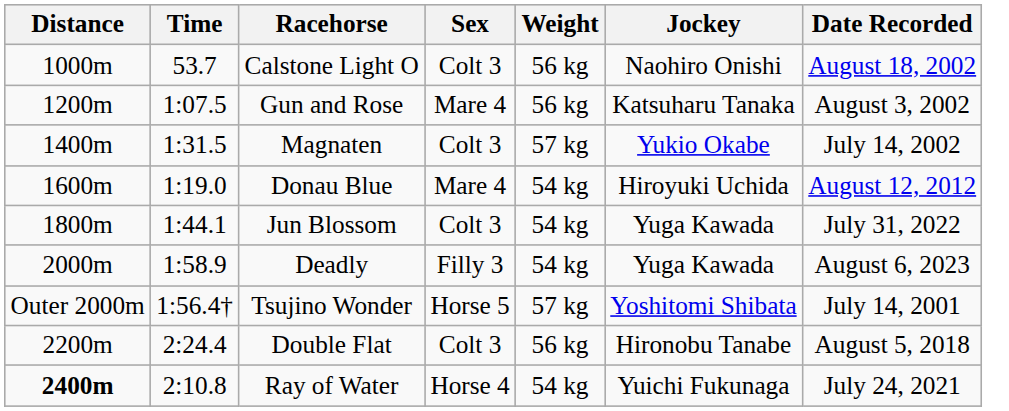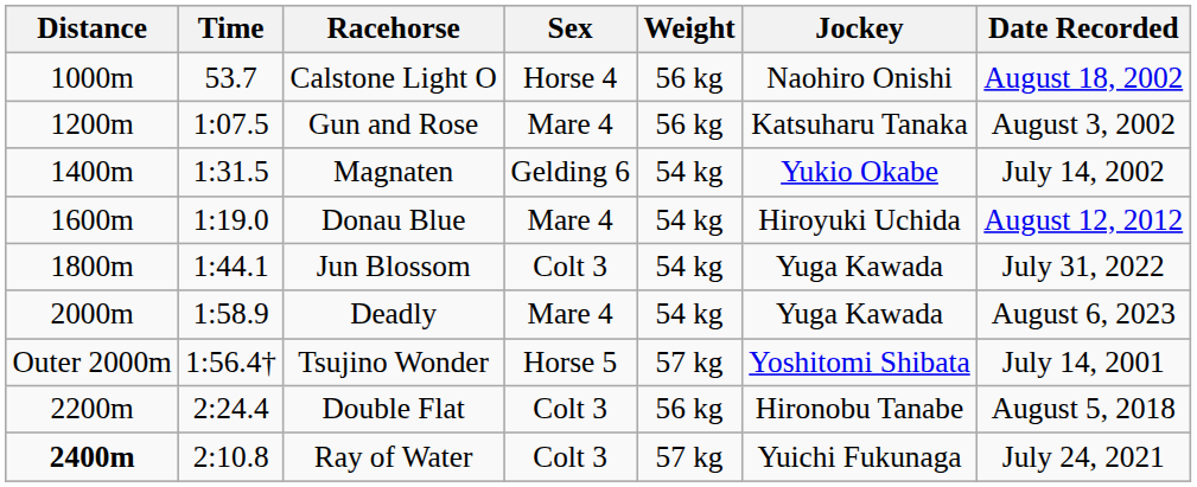Calstone Light O | Sex: Colt 3 -> Horse 4
Magnaten | Sex: Colt 3 -> Gelding 6
Magnaten | Weight: 57 kg -> 54 kg
Deadly | Sex: Filly 3 -> Mare 4
Ray of Water | Sex: Horse 4 -> Colt 3
Ray of Water | Weight: 54 kg -> 57 kg
